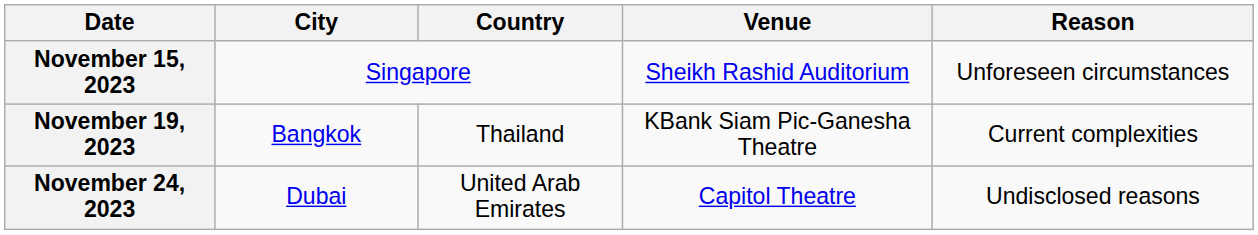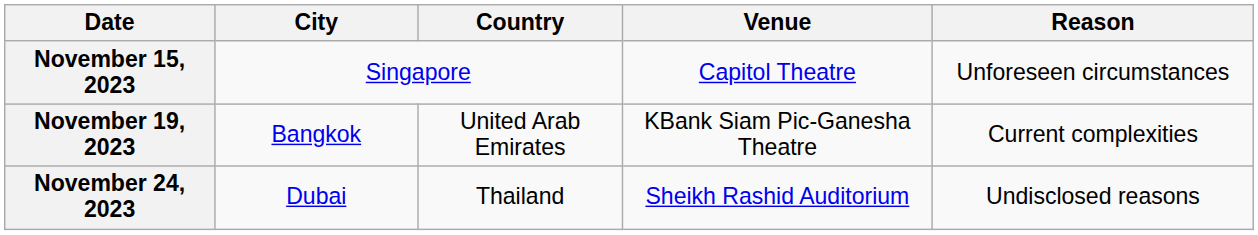November 15, 2023 | Venue: Sheikh Rashid Auditorium -> Capitol Theatre
November 19, 2023 | Country: Thailand -> United Arab Emirates
November 24, 2023 | Country: United Arab Emirates -> Thailand
November 24, 2023 | Venue: Capitol Theatre -> Sheikh Rashid Auditorium
